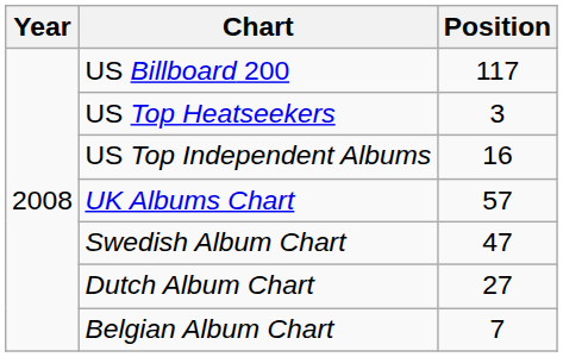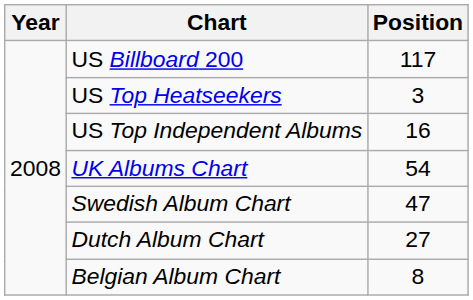UK Albums Chart | Position: 57 -> 54
Belgian Album Chart | Position: 7 -> 8
